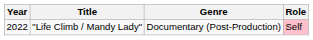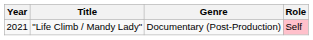"Life Climb / Mandy Lady" | Year: 2022 -> 2021
